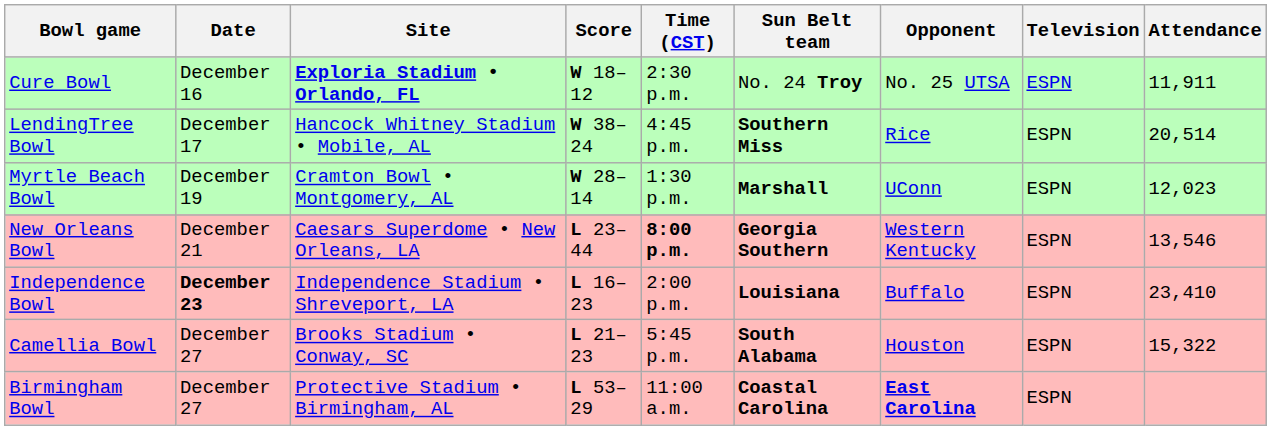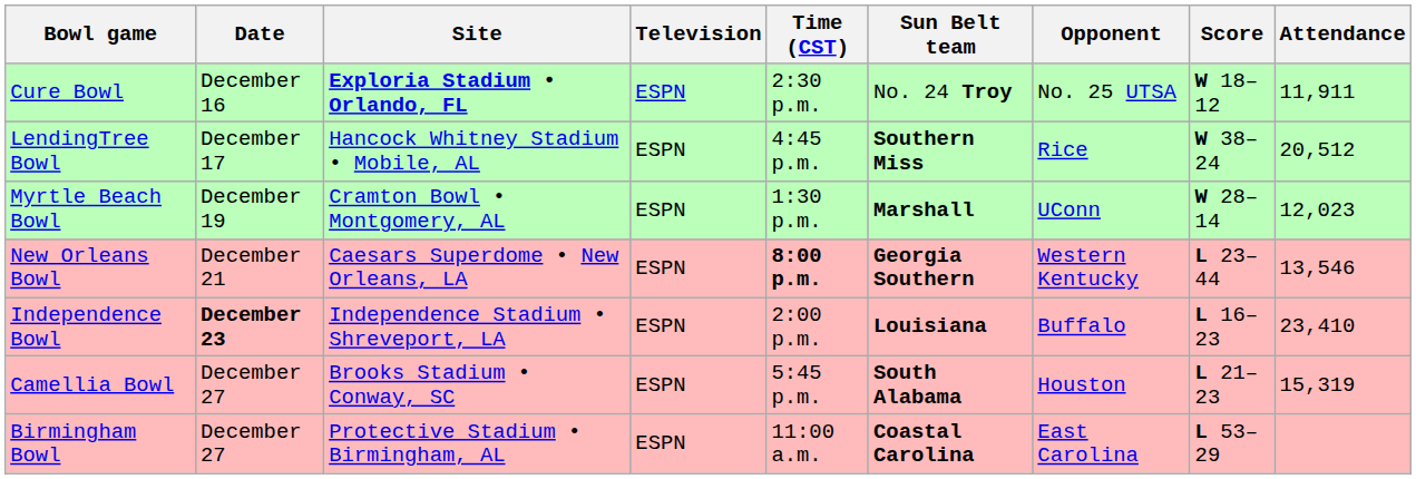columns swapped: Television <-> Score
LendingTree Bowl | Attendance: 20,514 -> 20,512
Camellia Bowl | Attendance: 15,322 -> 15,319
Birmingham Bowl | Opponent: bold -> normal
